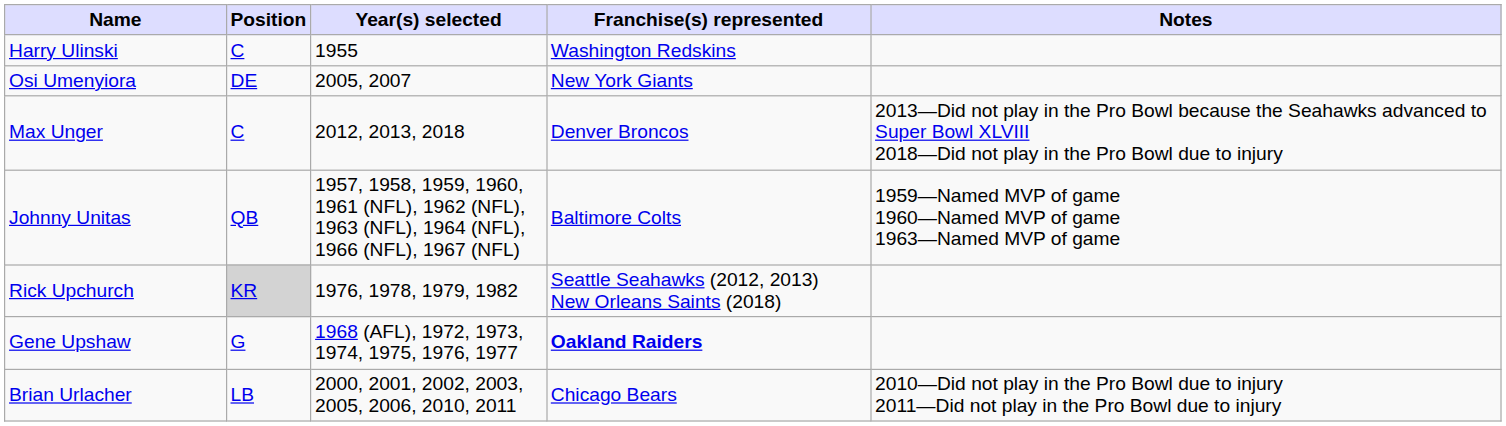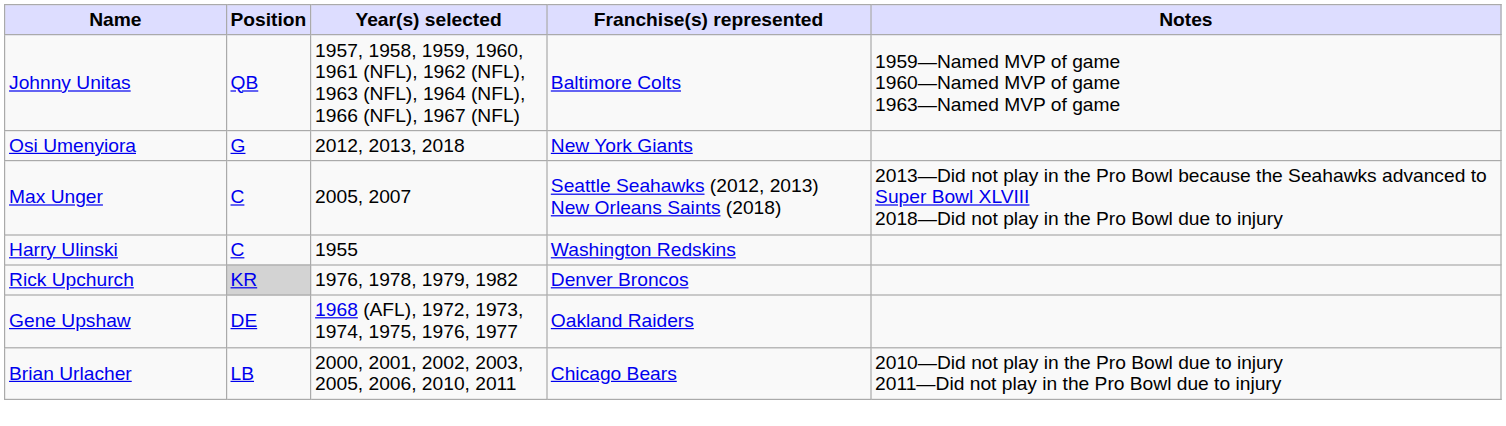rows swapped: Harry Ulinski <-> Johnny Unitas
Osi Umenyiora | Position: DE -> G
Osi Umenyiora | Year(s) selected: 2005, 2007 -> 2012, 2013, 2018
Max Unger | Year(s) selected: 2012, 2013, 2018 -> 2005, 2007
Max Unger | Franchise(s) represented: Denver Broncos -> Seattle Seahawks (2012, 2013) New Orleans Saints (2018)
Rick Upchurch | Franchise(s) represented: Seattle Seahawks (2012, 2013) New Orleans Saints (2018) -> Denver Broncos
Gene Upshaw | Position: G -> DE
Gene Upshaw | Franchise(s) represented: bold -> normal
